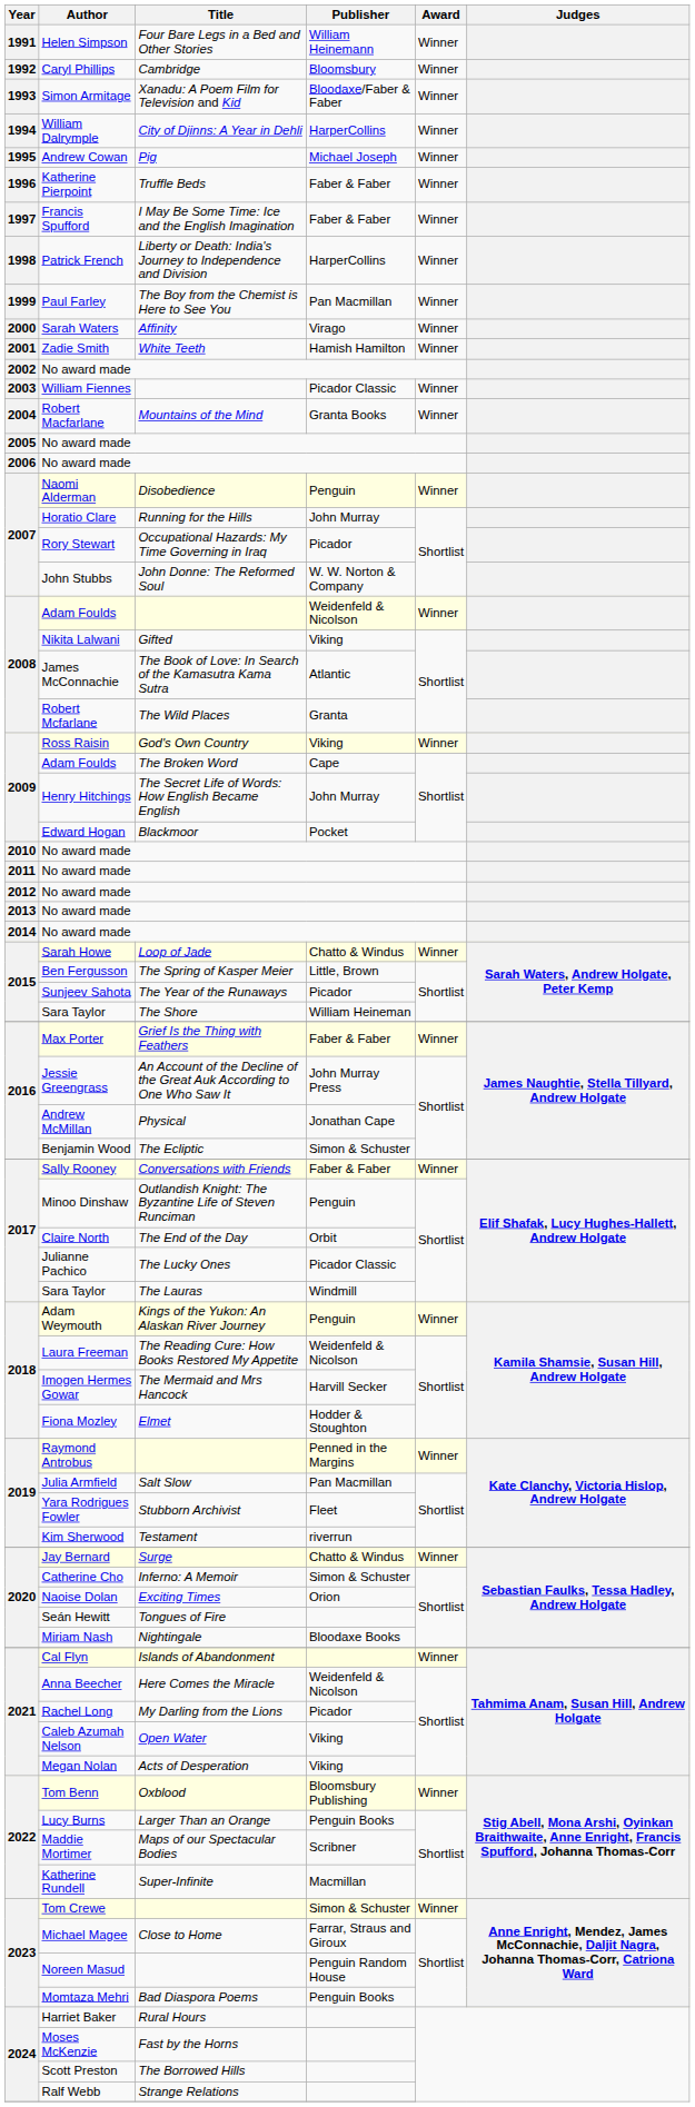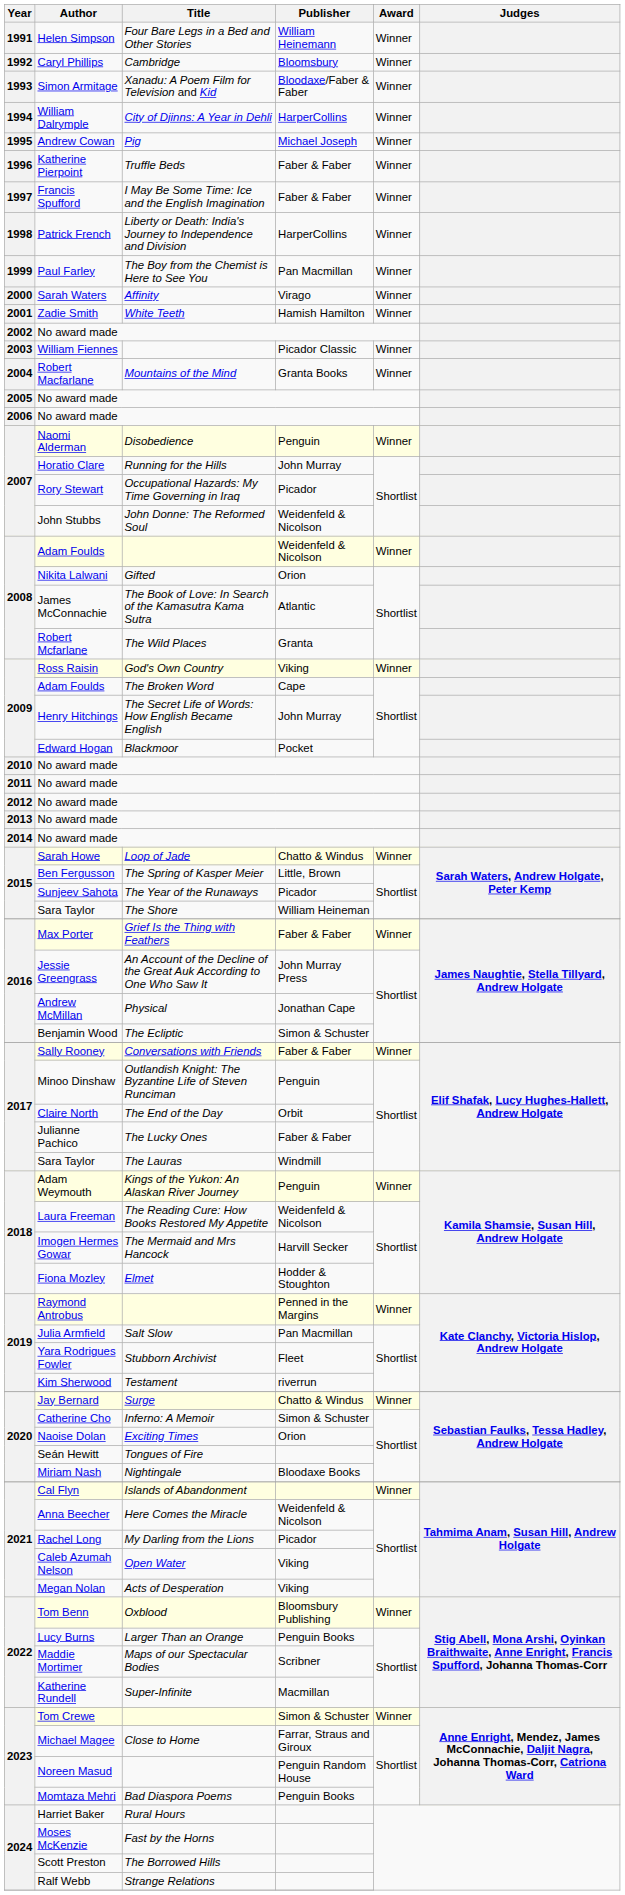John Stubbs | Publisher: W. W. Norton & Company -> Weidenfeld & Nicolson
Nikita Lalwani | Publisher: Viking -> Orion
Julianne Pachico | Publisher: Picador Classic -> Faber & Faber
